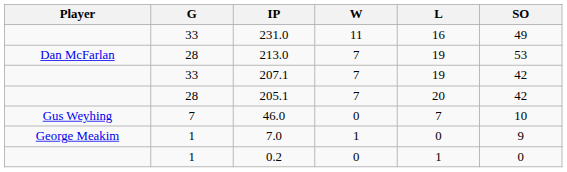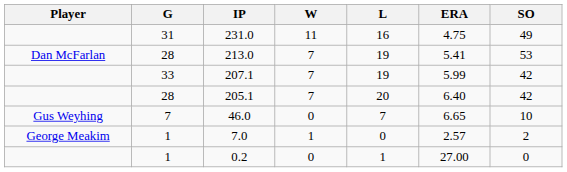+ column: ERA | 4.75 | 5.41 | 5.99 | 6.40 | 6.65 | 2.57 | 27.00
231.0 | G: 33 -> 31
7.0 | SO: 9 -> 2
